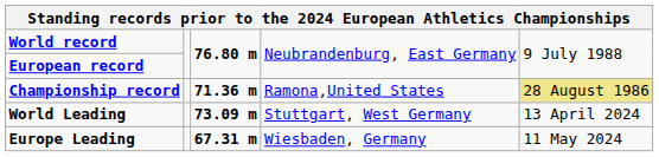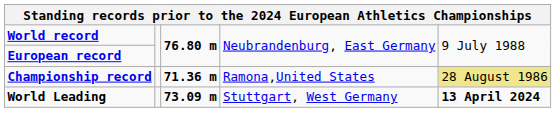World Leading | column 5: normal -> bold
- row: Europe Leading | 67.31 m | Wiesbaden, Germany | 11 May 2024
